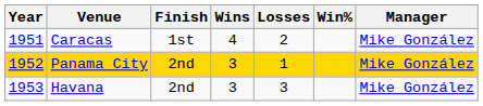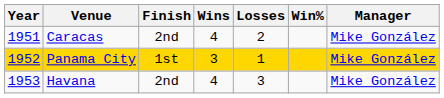Caracas | Finish: 1st -> 2nd
Panama City | Finish: 2nd -> 1st
Havana | Wins: 3 -> 4
